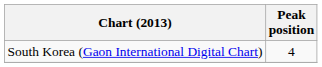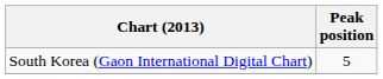South Korea (Gaon International Digital Chart) | Peak position: 4 -> 5
